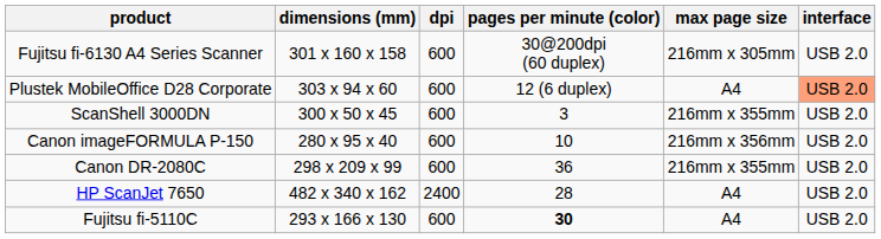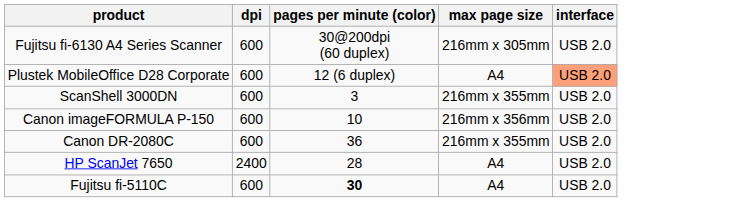- column: dimensions (mm) | 301 x 160 x 158 | 303 x 94 x 60 | 300 x 50 x 45 | 280 x 95 x 40 | 298 x 209 x 99 | 482 x 340 x 162 | 293 x 166 x 130
